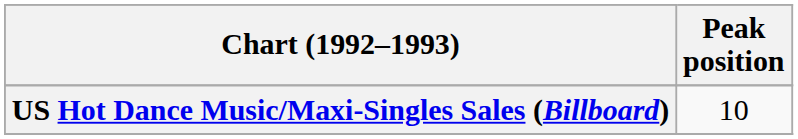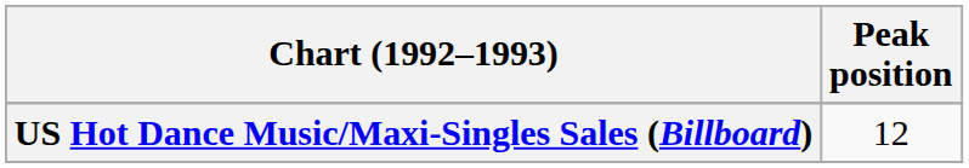US Hot Dance Music/Maxi-Singles Sales (Billboard) | Peak position: 10 -> 12
